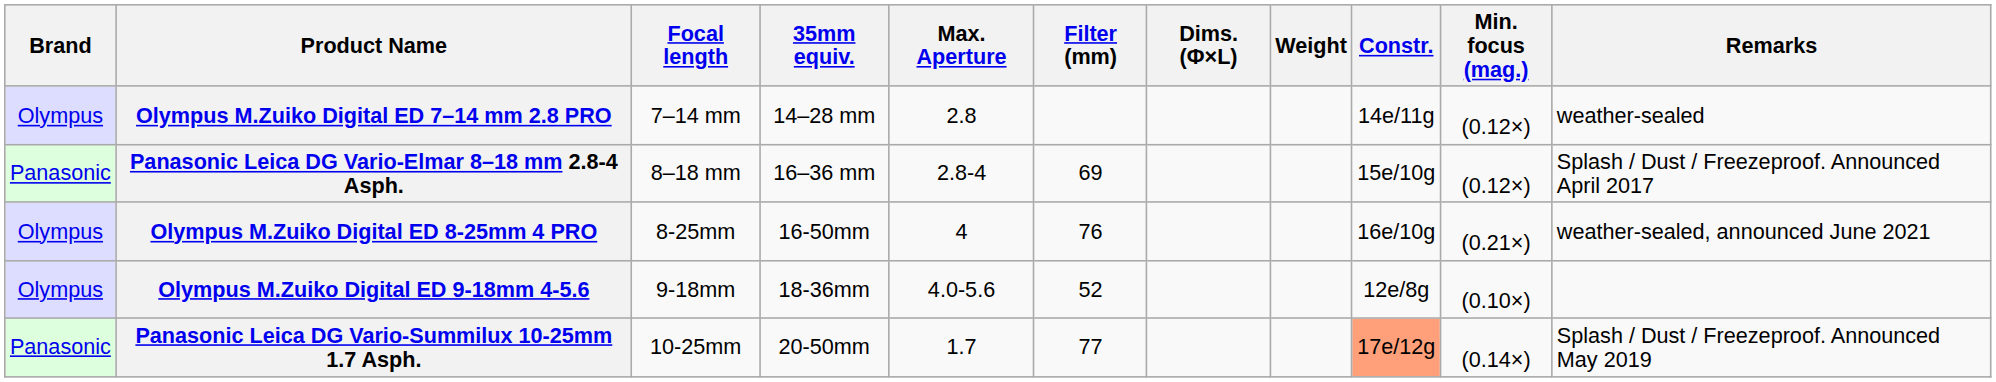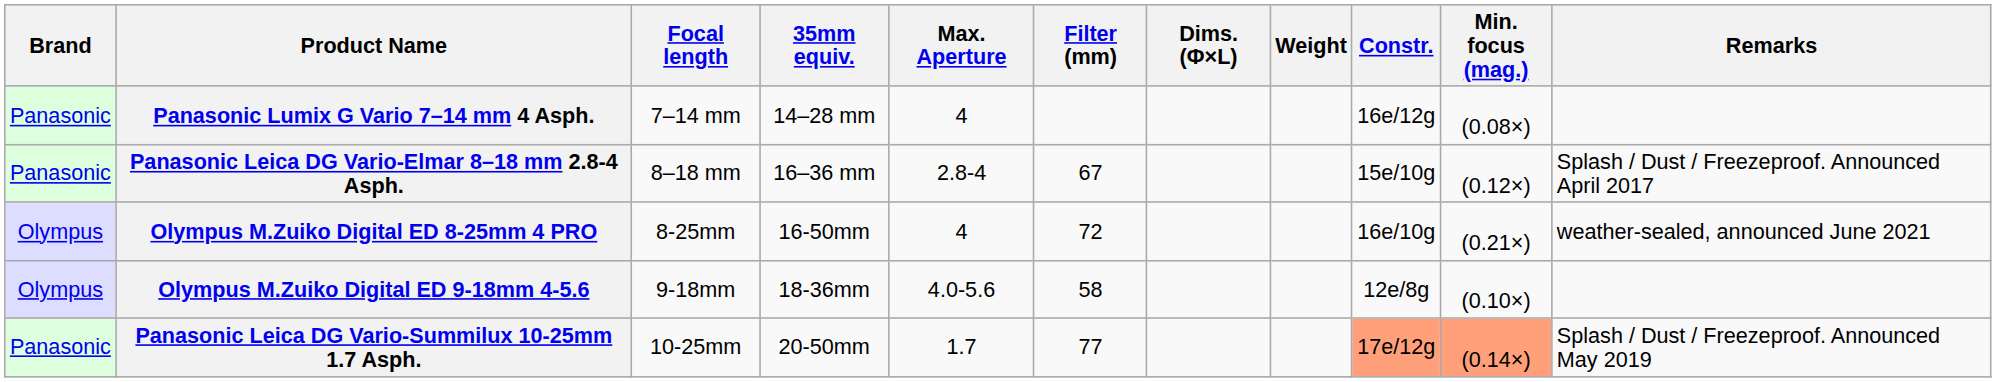- row: Olympus | Olympus M.Zuiko Digital ED 7–14 mm 2.8 PRO | 7–14 mm | 14–28 mm | 2.8 | 14e/11g | (0.12×) | weather-sealed
+ row: Panasonic | Panasonic Lumix G Vario 7–14 mm 4 Asph. | 7–14 mm | 14–28 mm | 4 | 16e/12g | (0.08×)
Panasonic Leica DG Vario-Elmar 8–18 mm 2.8-4 Asph. | Filter (mm): 69 -> 67
Olympus M.Zuiko Digital ED 8-25mm 4 PRO | Filter (mm): 76 -> 72
Olympus M.Zuiko Digital ED 9-18mm 4-5.6 | Filter (mm): 52 -> 58
Panasonic Leica DG Vario-Summilux 10-25mm 1.7 Asph. | Min. focus (mag.): no background -> lightsalmon background
